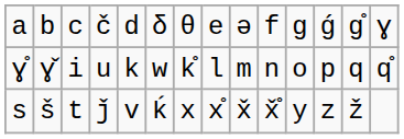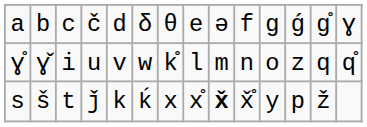ɣ̊ | column 5: k -> v
ɣ̊ | column 12: p -> z
s | column 5: v -> k
s | column 9: normal -> bold
s | column 12: z -> p
